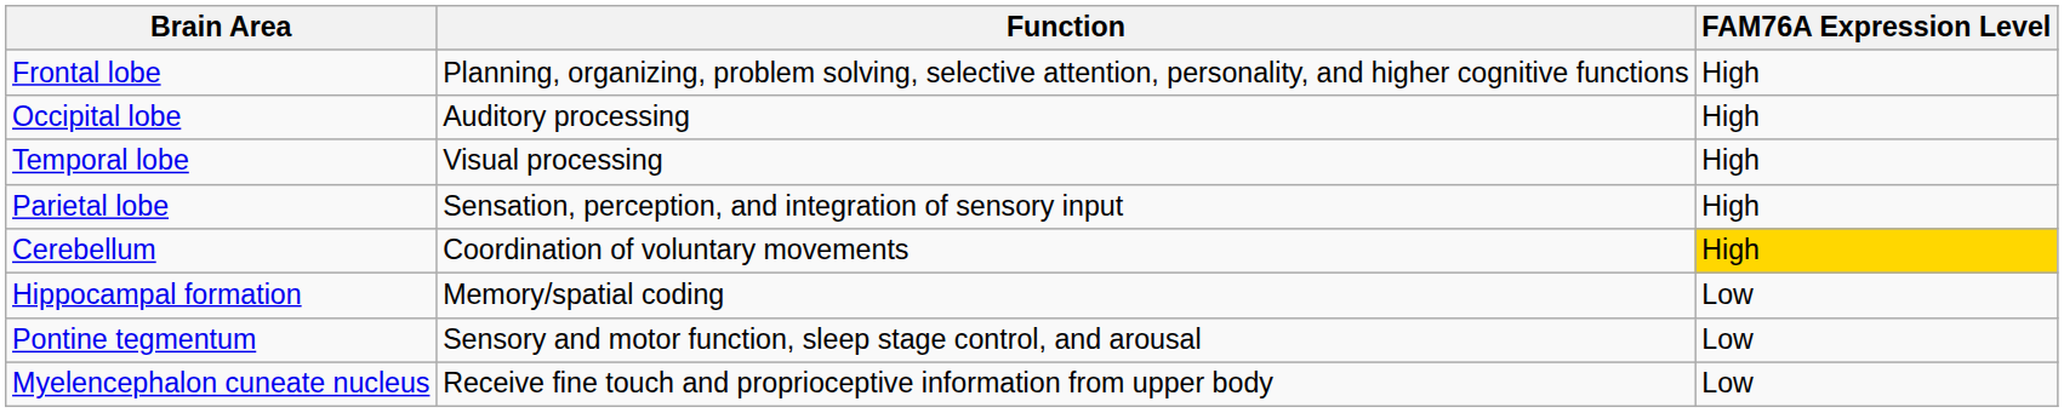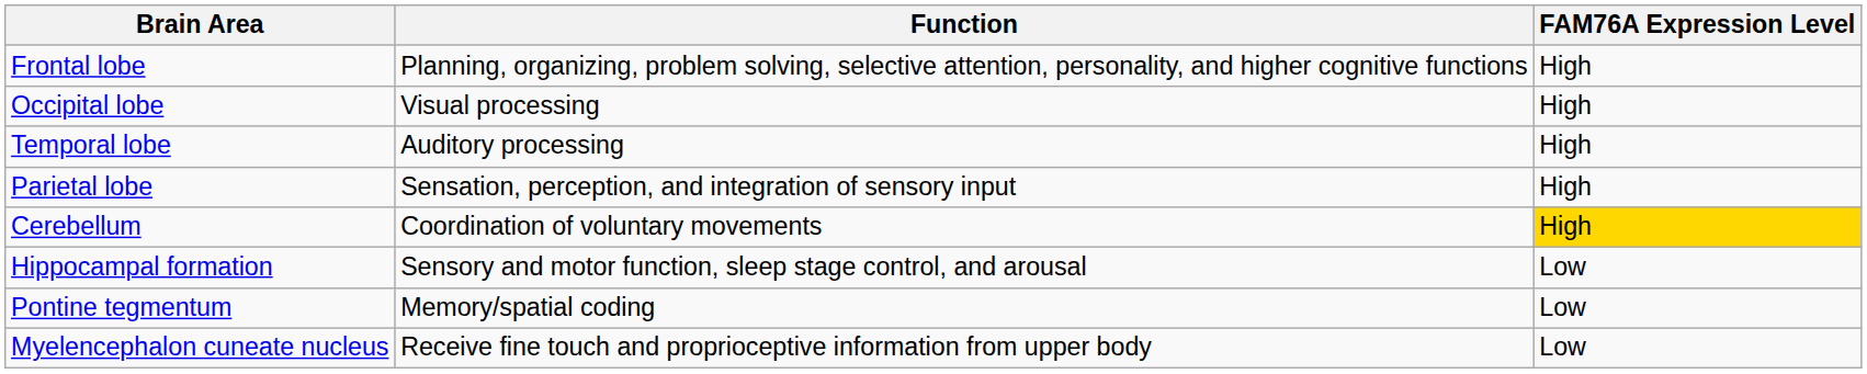Occipital lobe | Function: Auditory processing -> Visual processing
Temporal lobe | Function: Visual processing -> Auditory processing
Hippocampal formation | Function: Memory/spatial coding -> Sensory and motor function, sleep stage control, and arousal
Pontine tegmentum | Function: Sensory and motor function, sleep stage control, and arousal -> Memory/spatial coding
